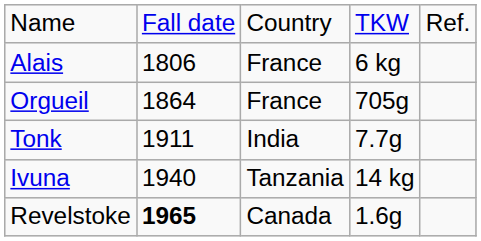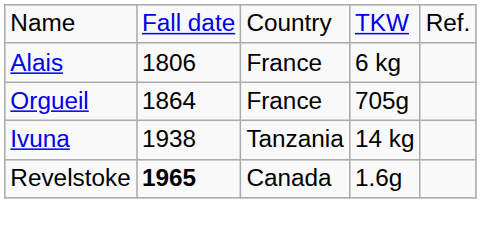- row: Tonk | 1911 | India | 7.7g
Ivuna | column 2: 1940 -> 1938
